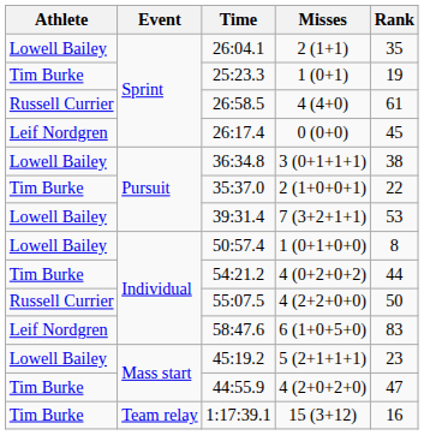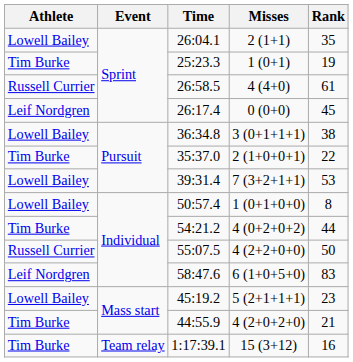44:55.9 | Rank: 47 -> 21
